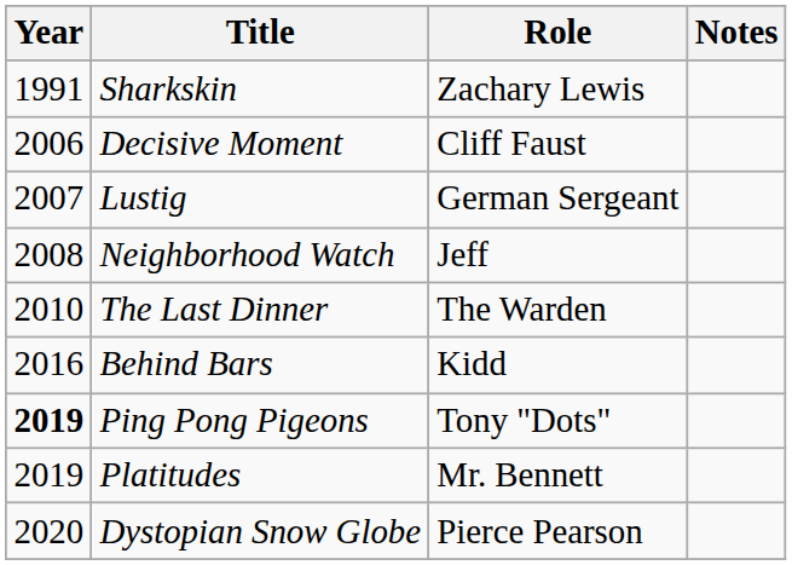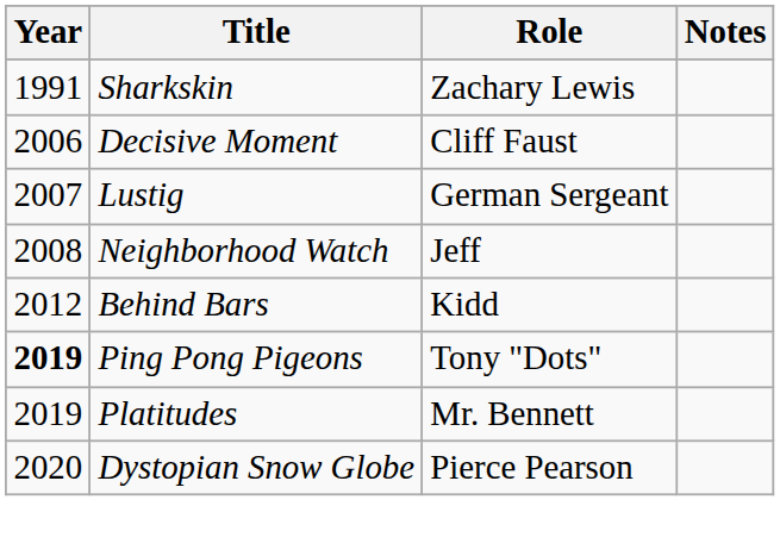- row: 2010 | The Last Dinner | The Warden
Behind Bars | Year: 2016 -> 2012
